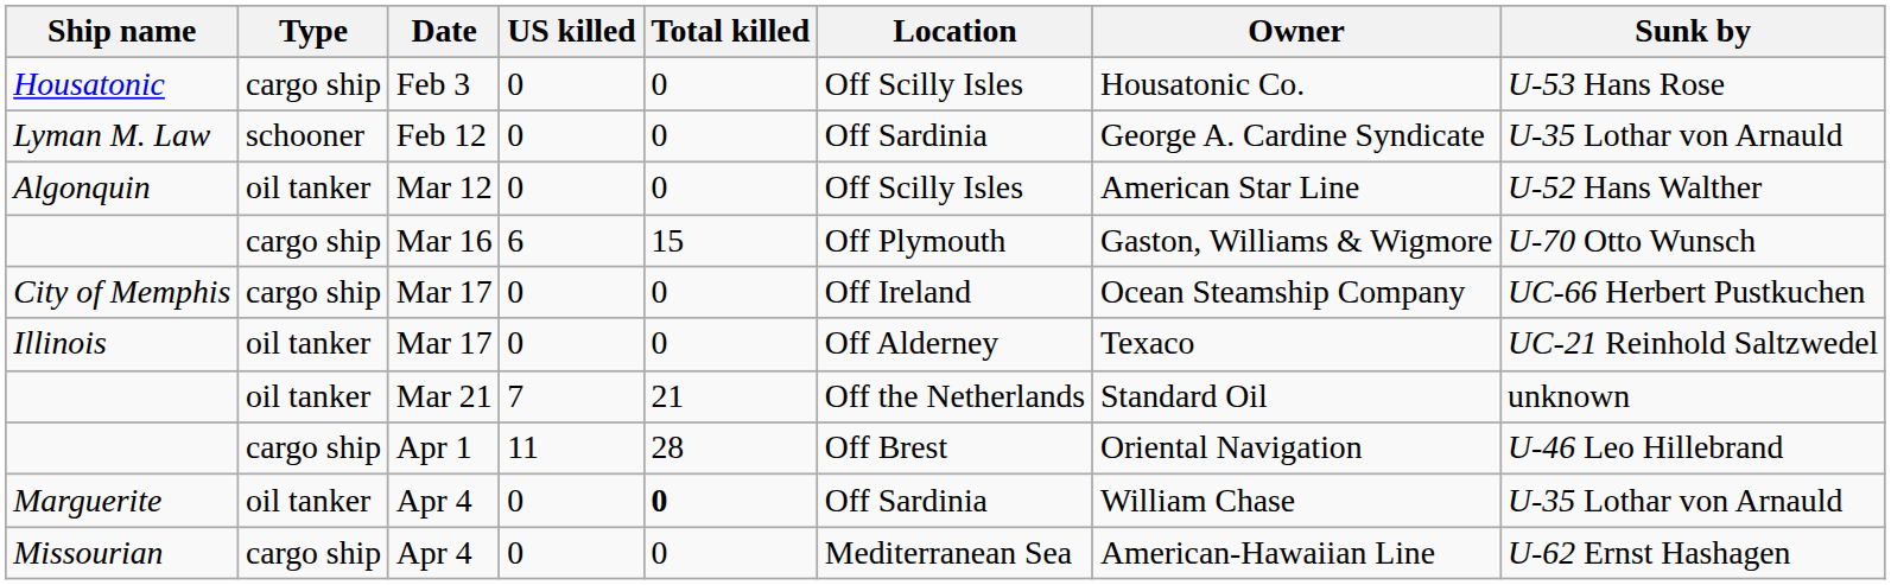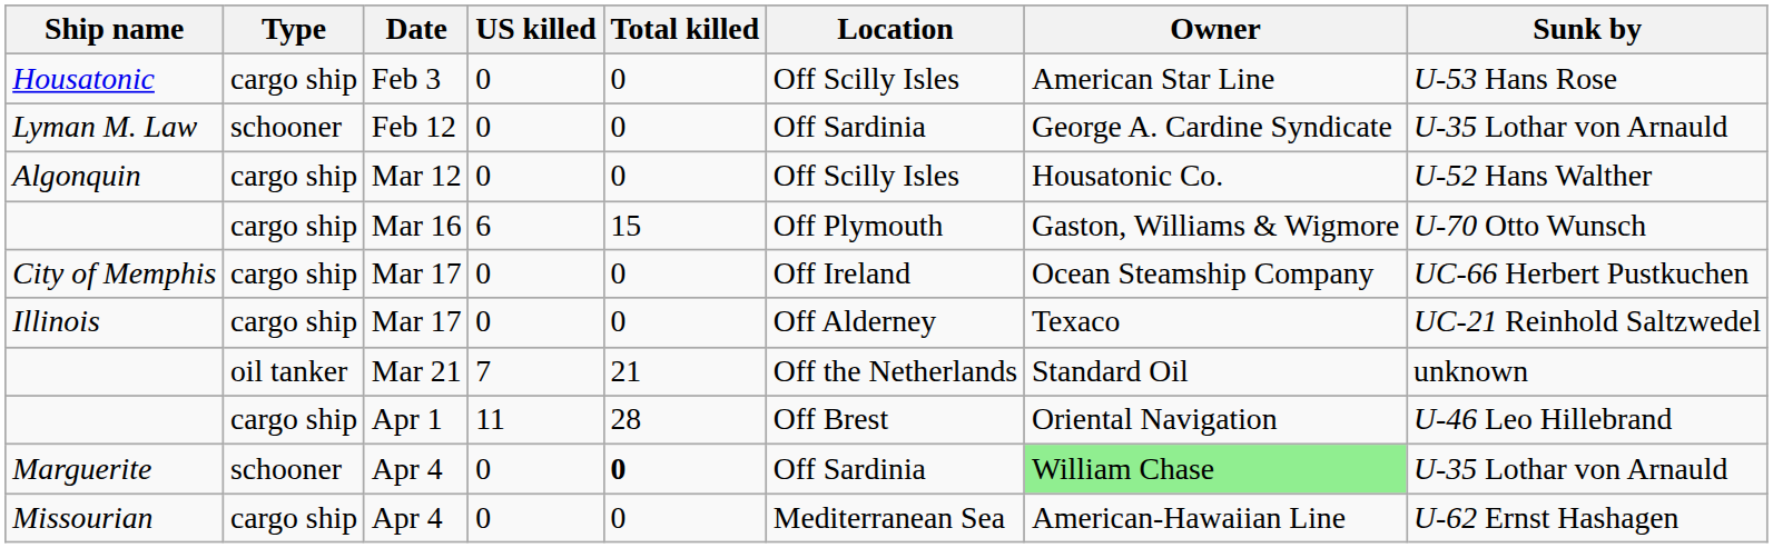Housatonic | Owner: Housatonic Co. -> American Star Line
Algonquin | Type: oil tanker -> cargo ship
Algonquin | Owner: American Star Line -> Housatonic Co.
Illinois | Type: oil tanker -> cargo ship
Marguerite | Type: oil tanker -> schooner
Marguerite | Owner: no background -> lightgreen background
